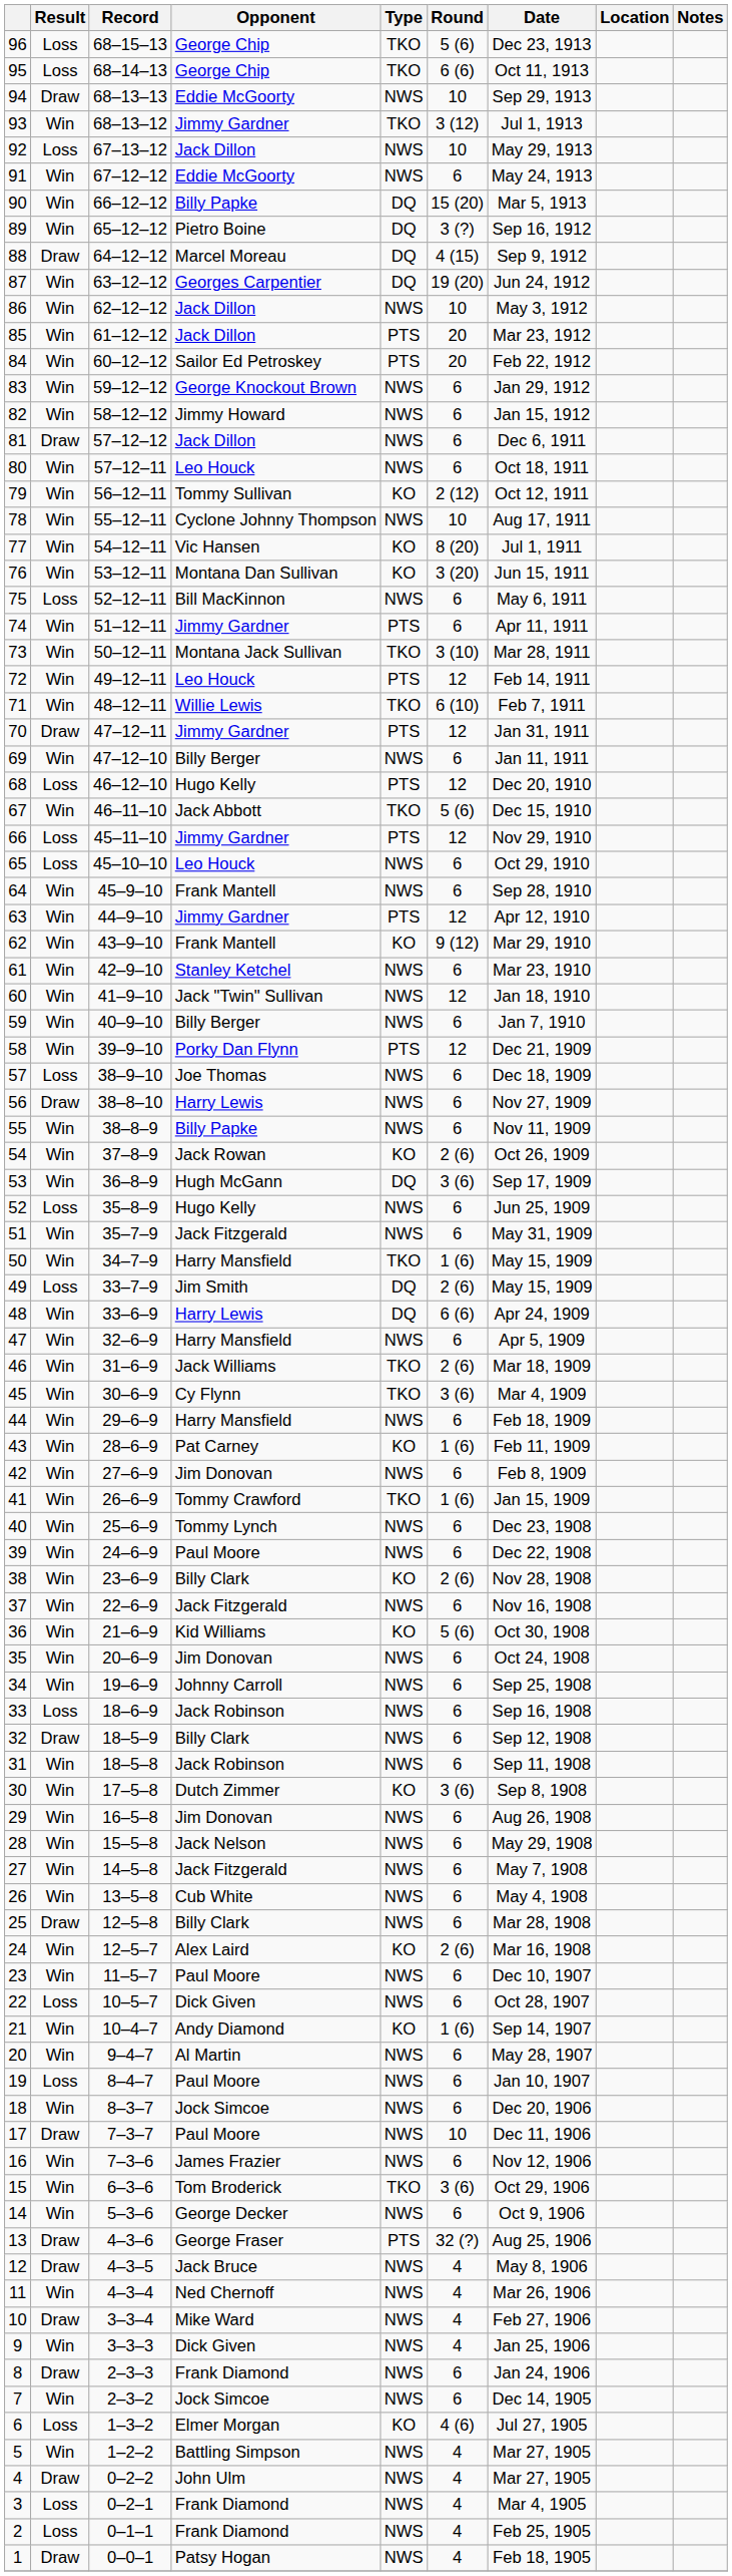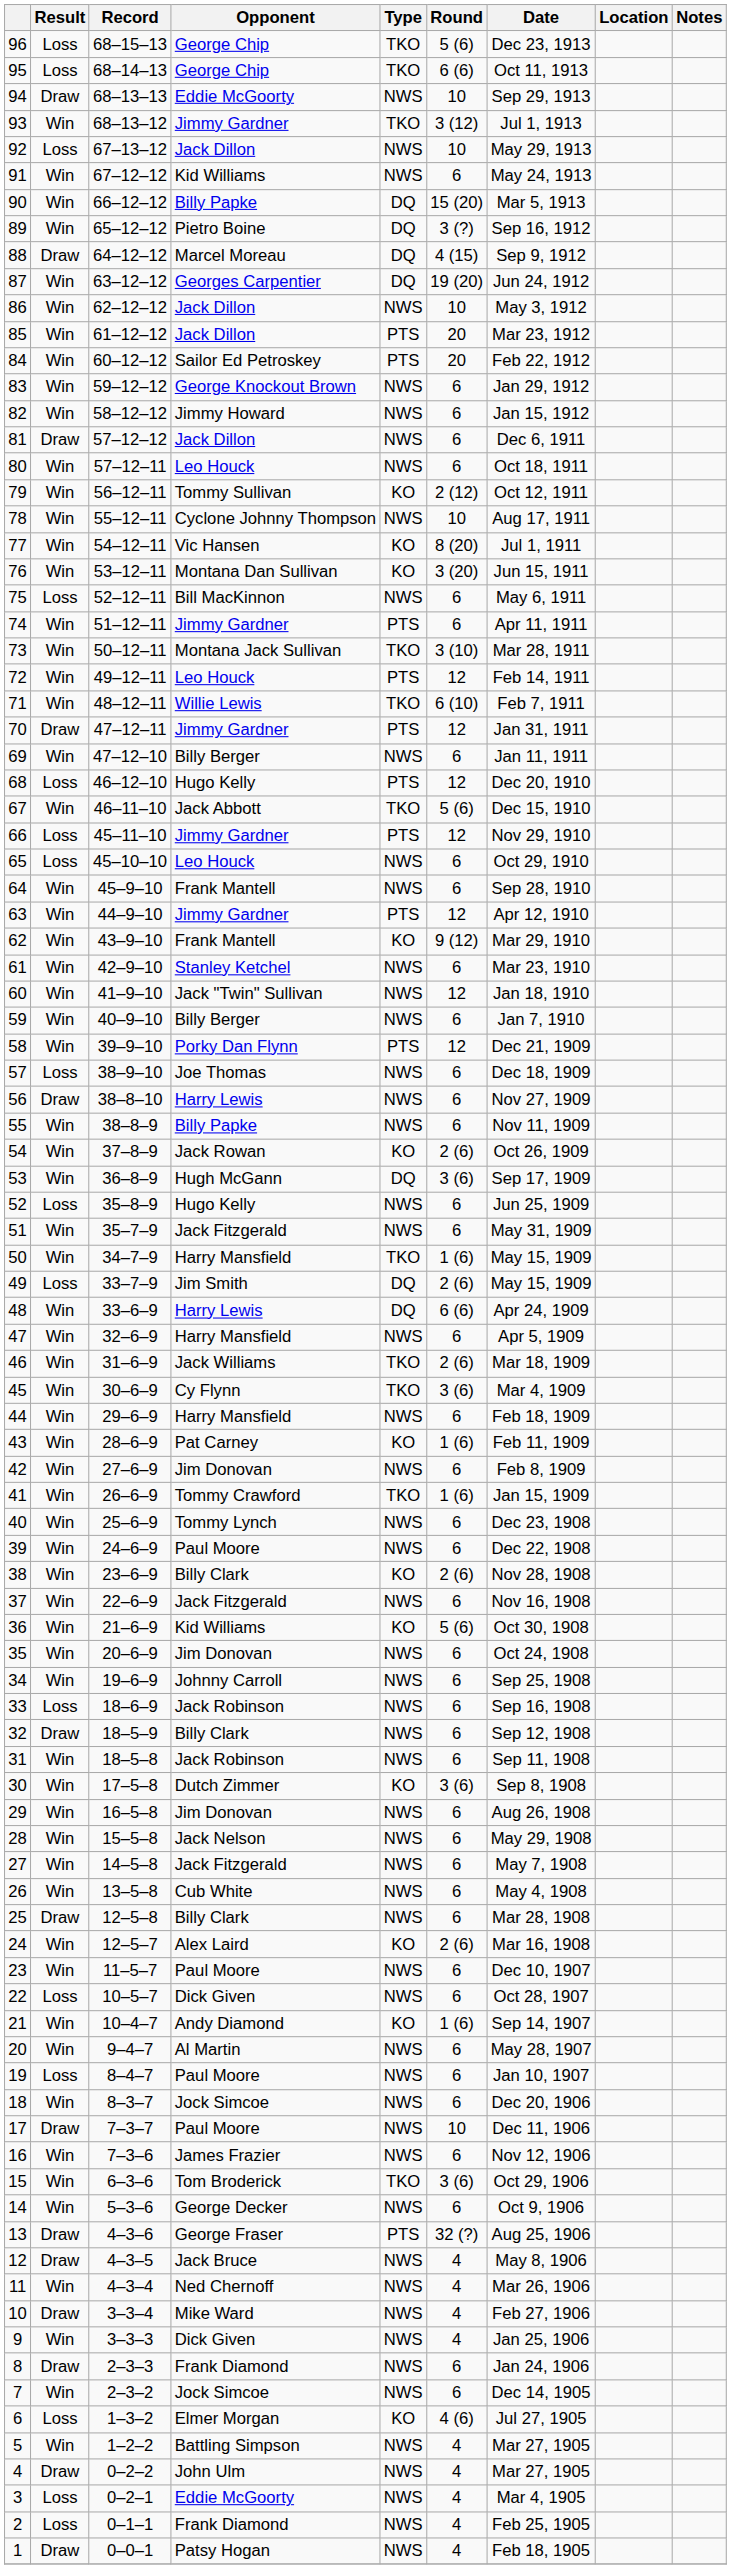91 | Opponent: Eddie McGoorty -> Kid Williams
3 | Opponent: Frank Diamond -> Eddie McGoorty
